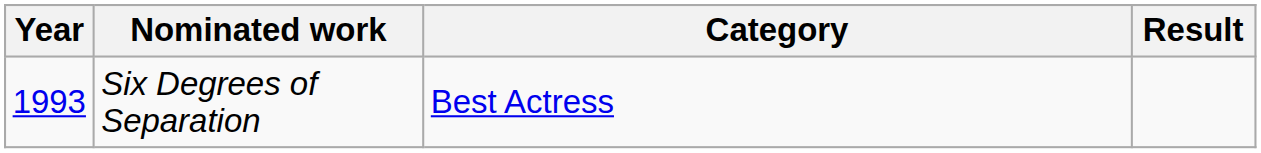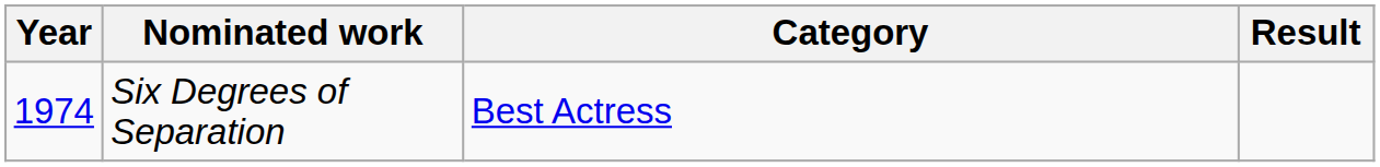Six Degrees of Separation | Year: 1993 -> 1974
